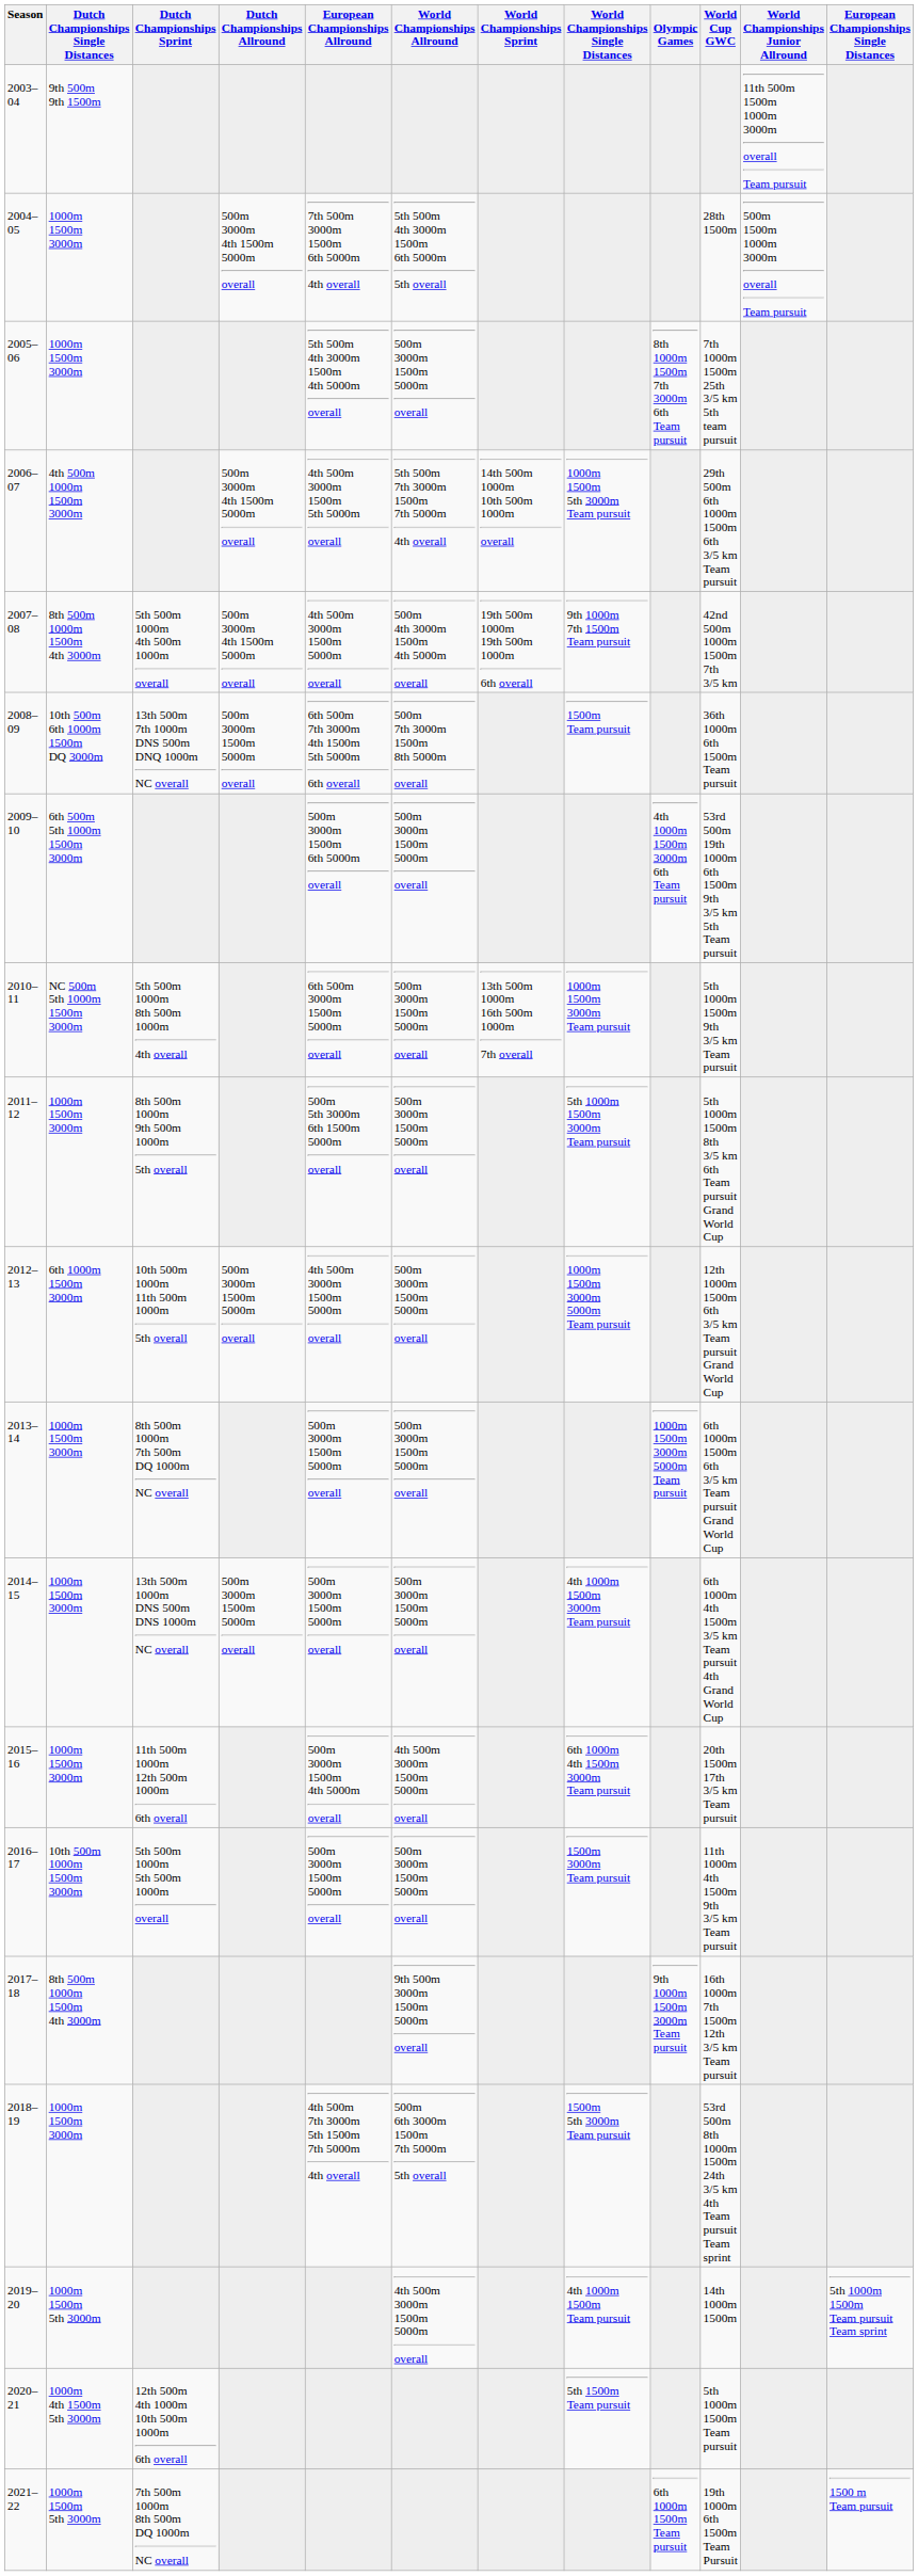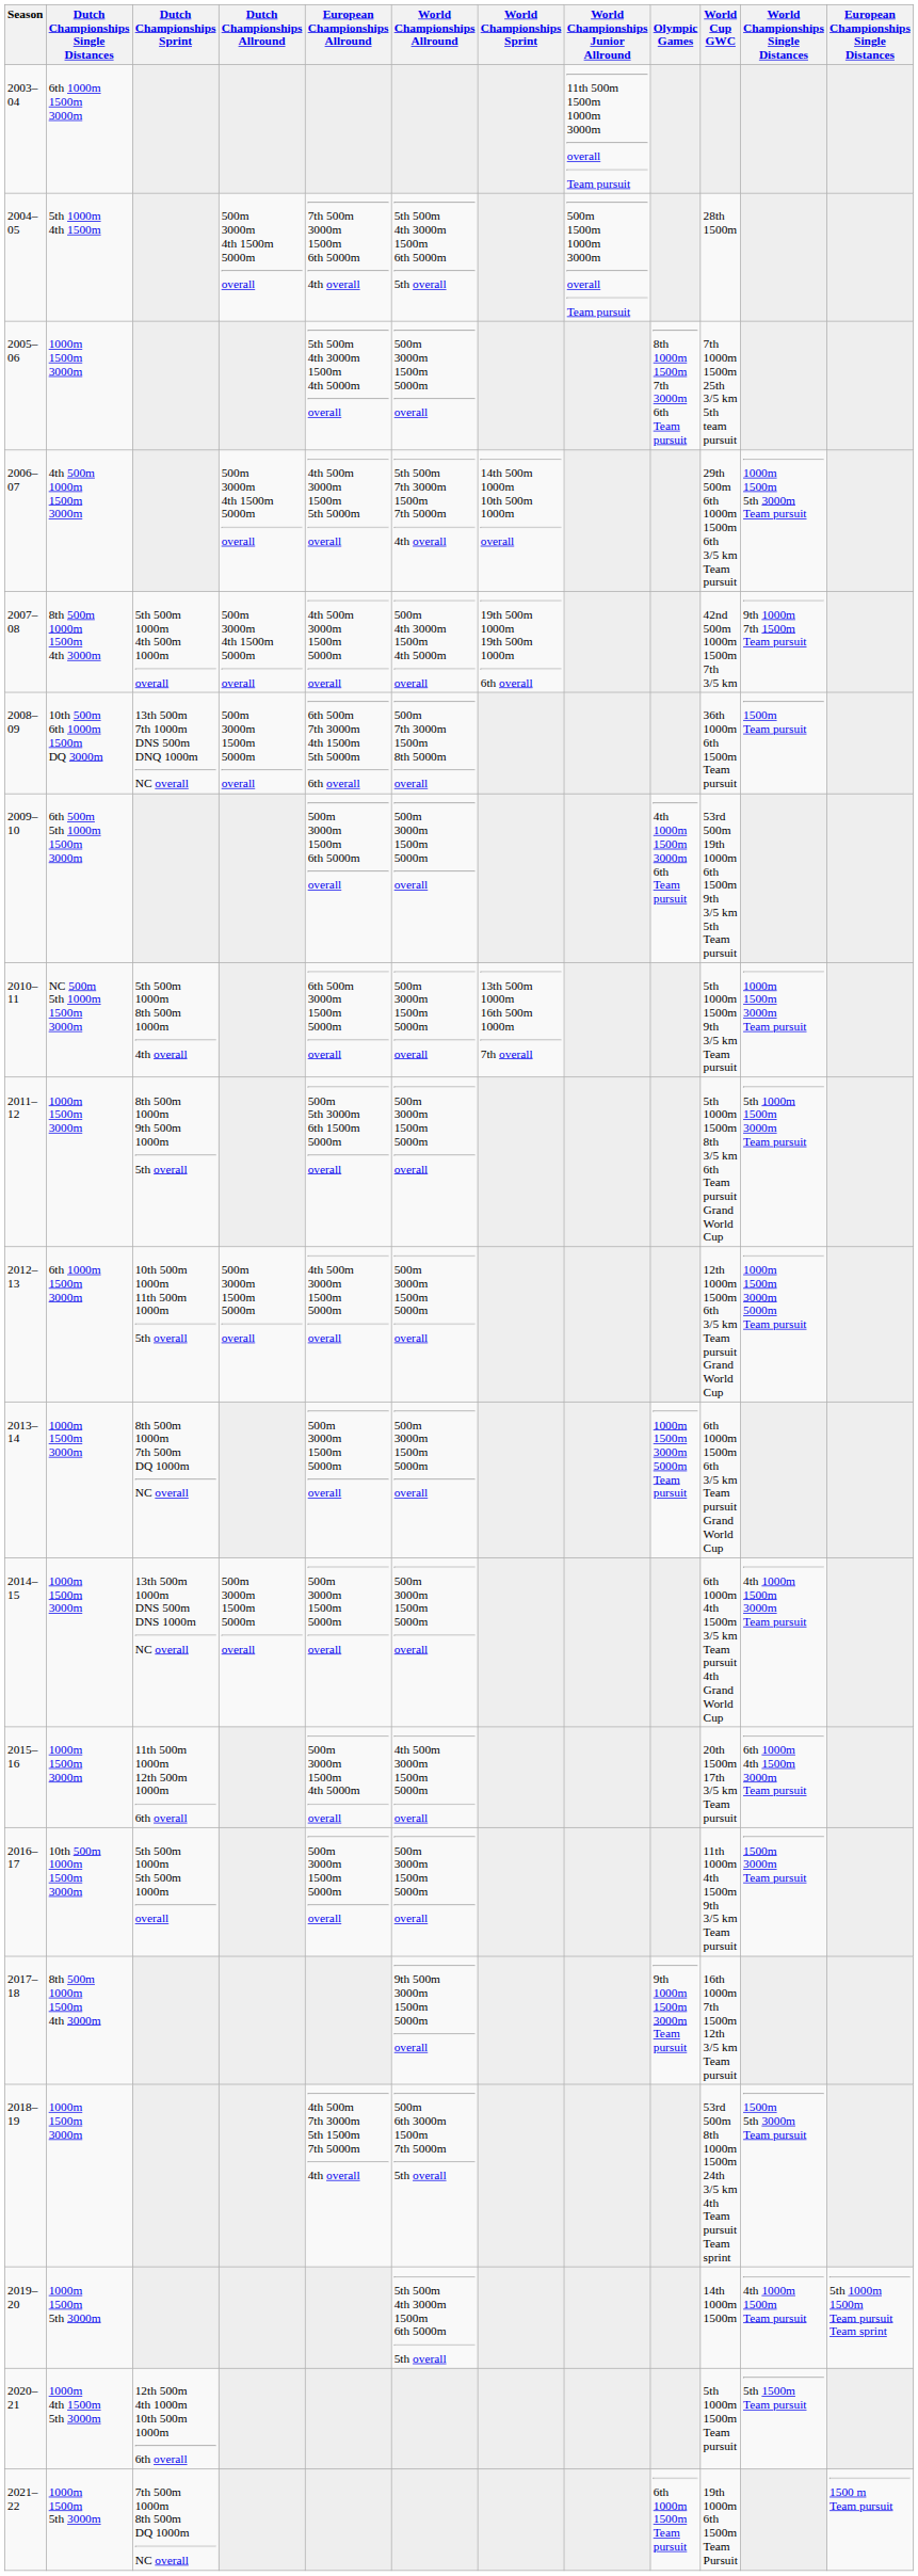columns swapped: World Championships Single Distances <-> World Championships Junior Allround
2003–04 | Dutch Championships Single Distances: 9th 500m 9th 1500m -> 6th 1000m 1500m 3000m
2004–05 | Dutch Championships Single Distances: 1000m 1500m 3000m -> 5th 1000m 4th 1500m
2019–20 | World Championships Allround: 4th 500m 3000m 1500m 5000m overall -> 5th 500m 4th 3000m 1500m 6th 5000m 5th overall
